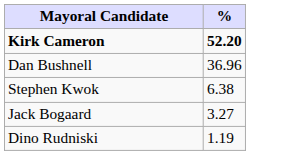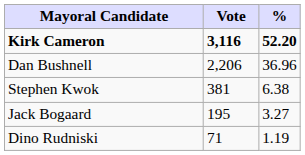+ column: Vote | 3,116 | 2,206 | 381 | 195 | 71
